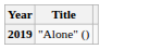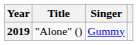+ column: Singer | Gummy
